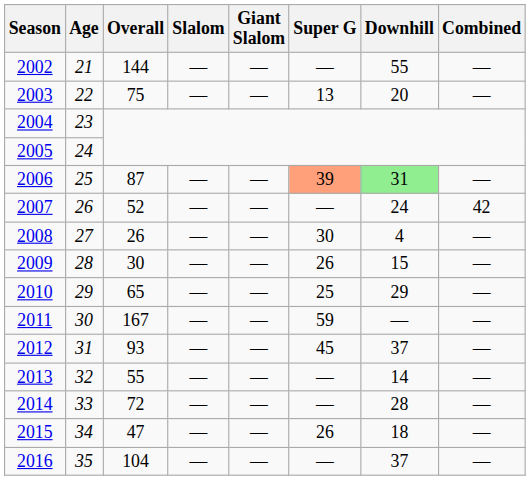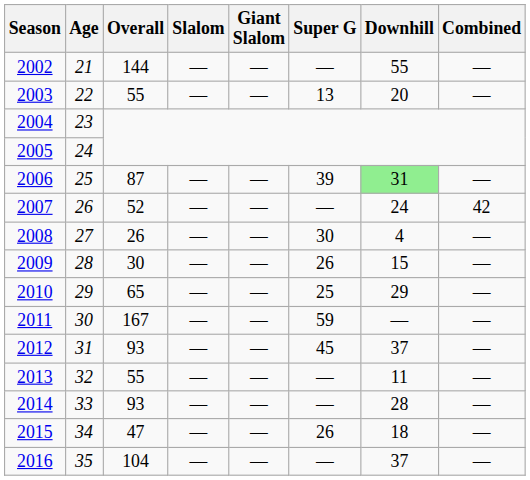2003 | Overall: 75 -> 55
2006 | Super G: lightsalmon background -> no background
2013 | Downhill: 14 -> 11
2014 | Overall: 72 -> 93
